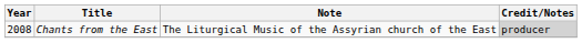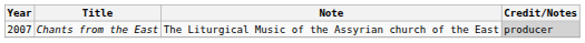Chants from the East | Year: 2008 -> 2007
